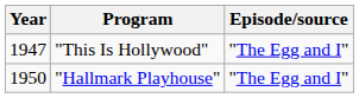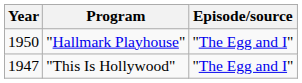rows swapped: "This Is Hollywood" <-> "Hallmark Playhouse"
